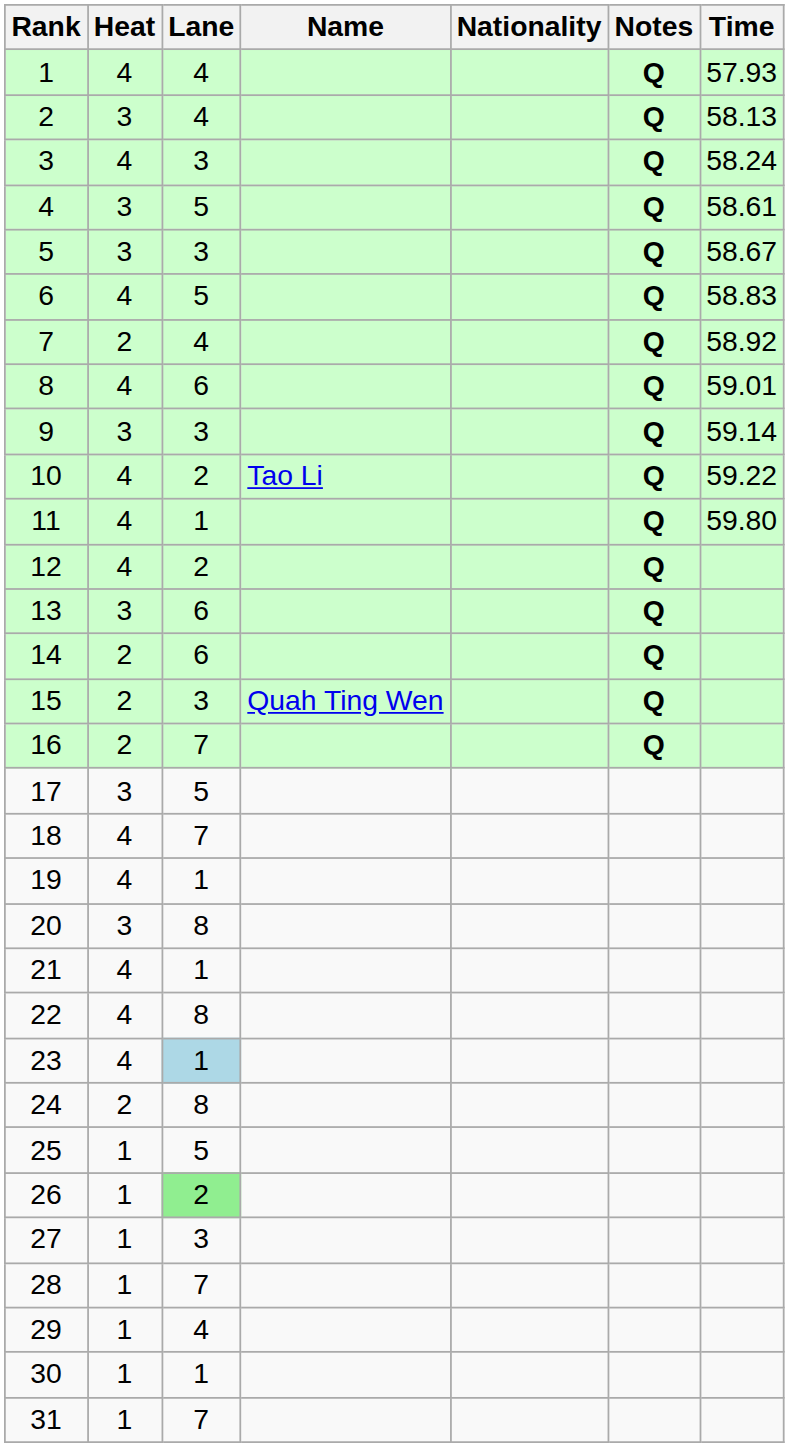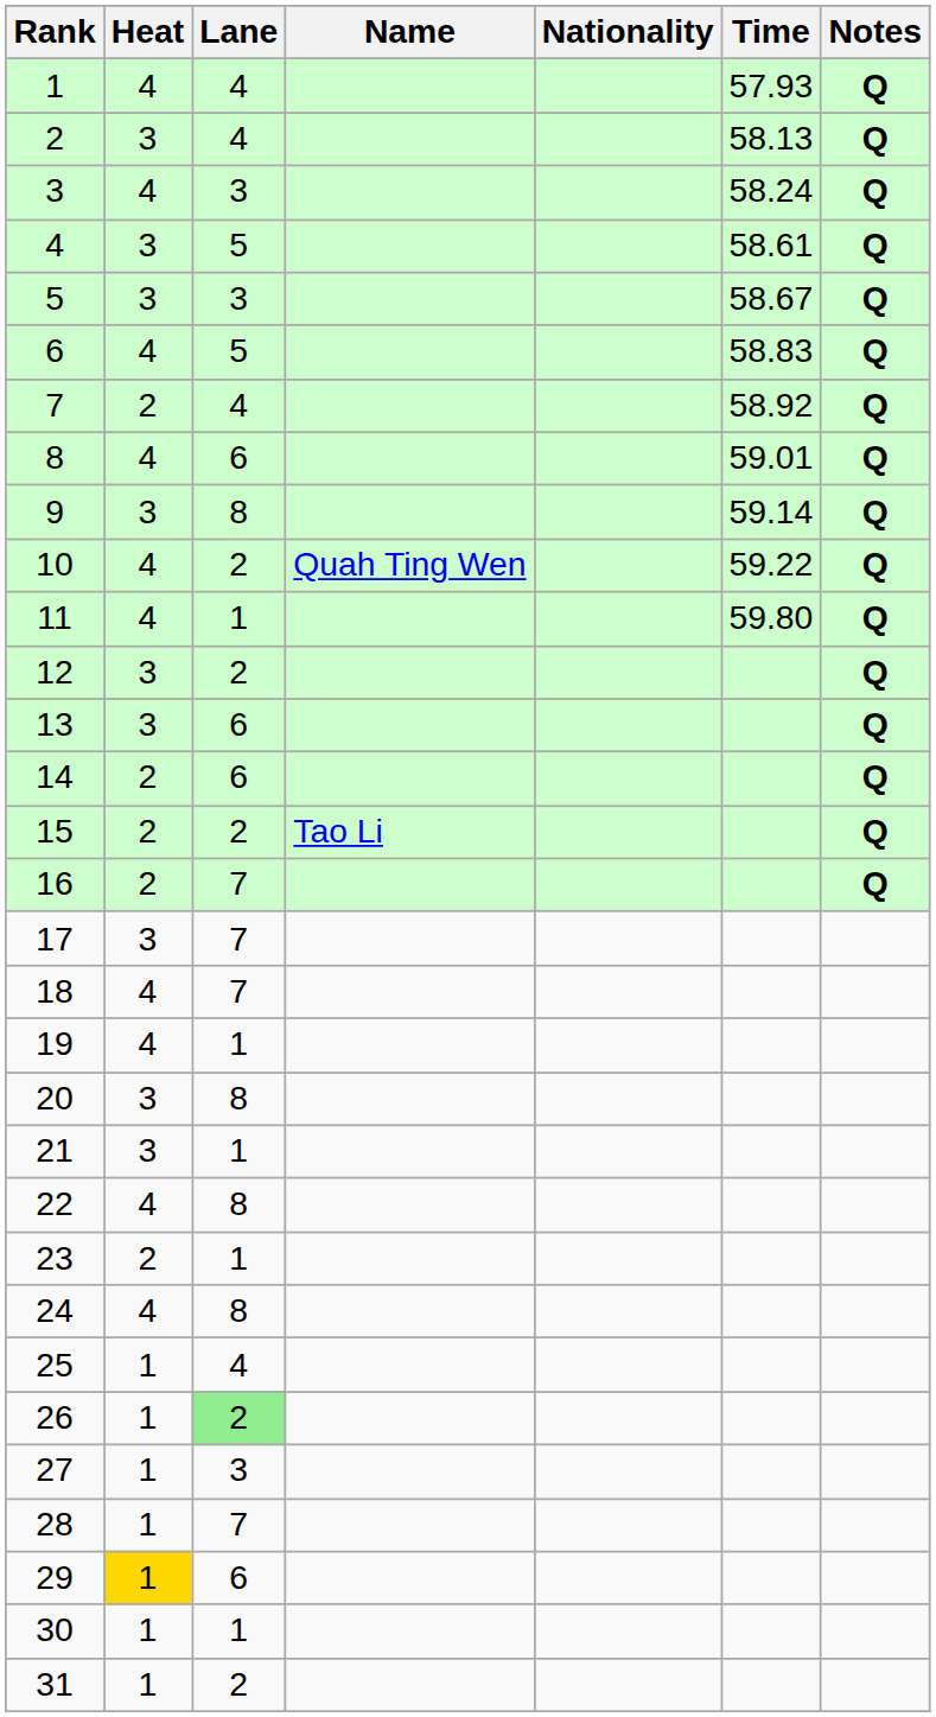columns swapped: Time <-> Notes
9 | Lane: 3 -> 8
10 | Name: Tao Li -> Quah Ting Wen
12 | Heat: 4 -> 3
15 | Lane: 3 -> 2
15 | Name: Quah Ting Wen -> Tao Li
17 | Lane: 5 -> 7
21 | Heat: 4 -> 3
23 | Heat: 4 -> 2
23 | Lane: lightblue background -> no background
24 | Heat: 2 -> 4
25 | Lane: 5 -> 4
29 | Heat: no background -> gold background
29 | Lane: 4 -> 6
31 | Lane: 7 -> 2
